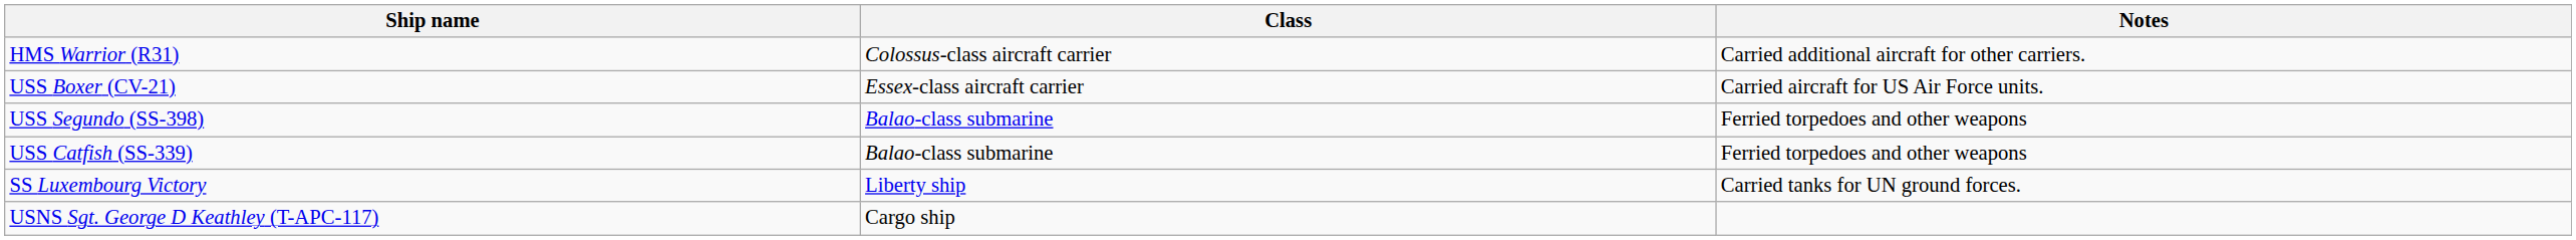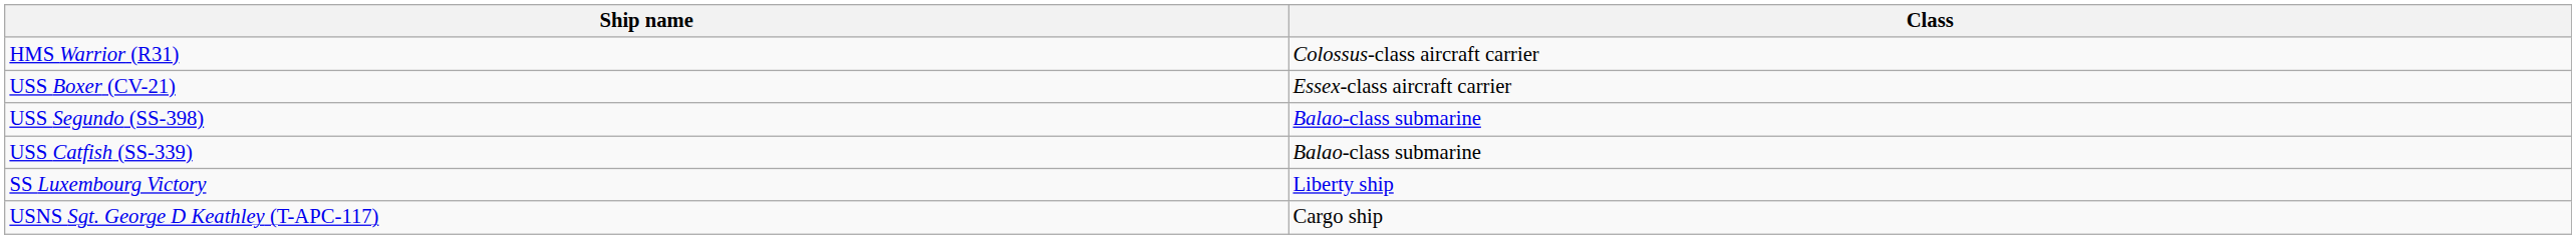- column: Notes | Carried additional aircraft for other carriers. | Carried aircraft for US Air Force units. | Ferried torpedoes and other weapons | Ferried torpedoes and other weapons | Carried tanks for UN ground forces.
